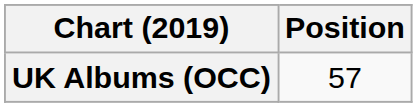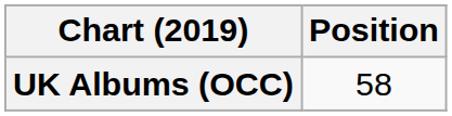UK Albums (OCC) | Position: 57 -> 58
